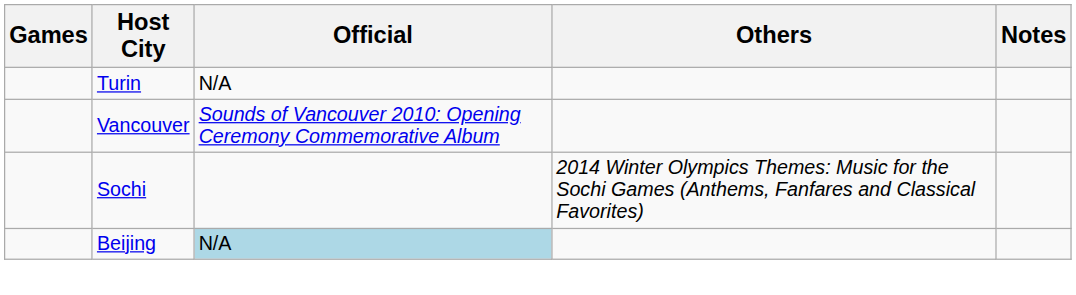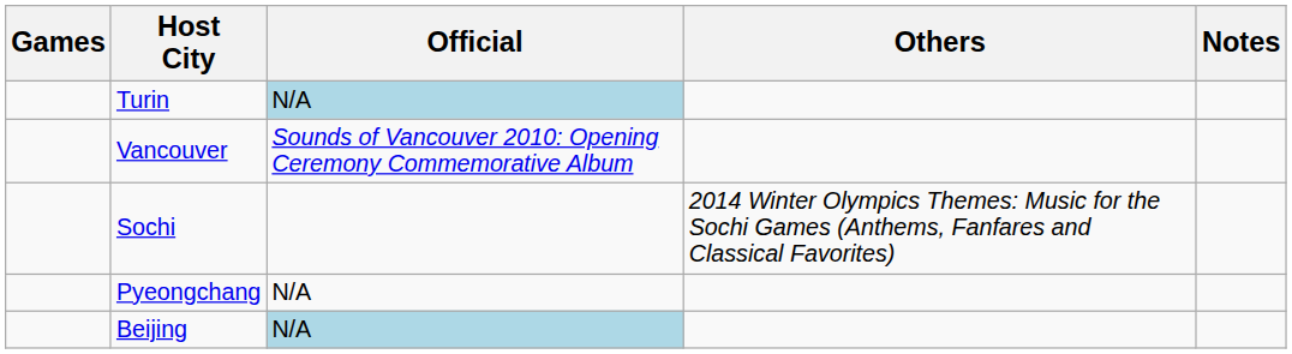Turin | Official: no background -> lightblue background
+ row: Pyeongchang | N/A
